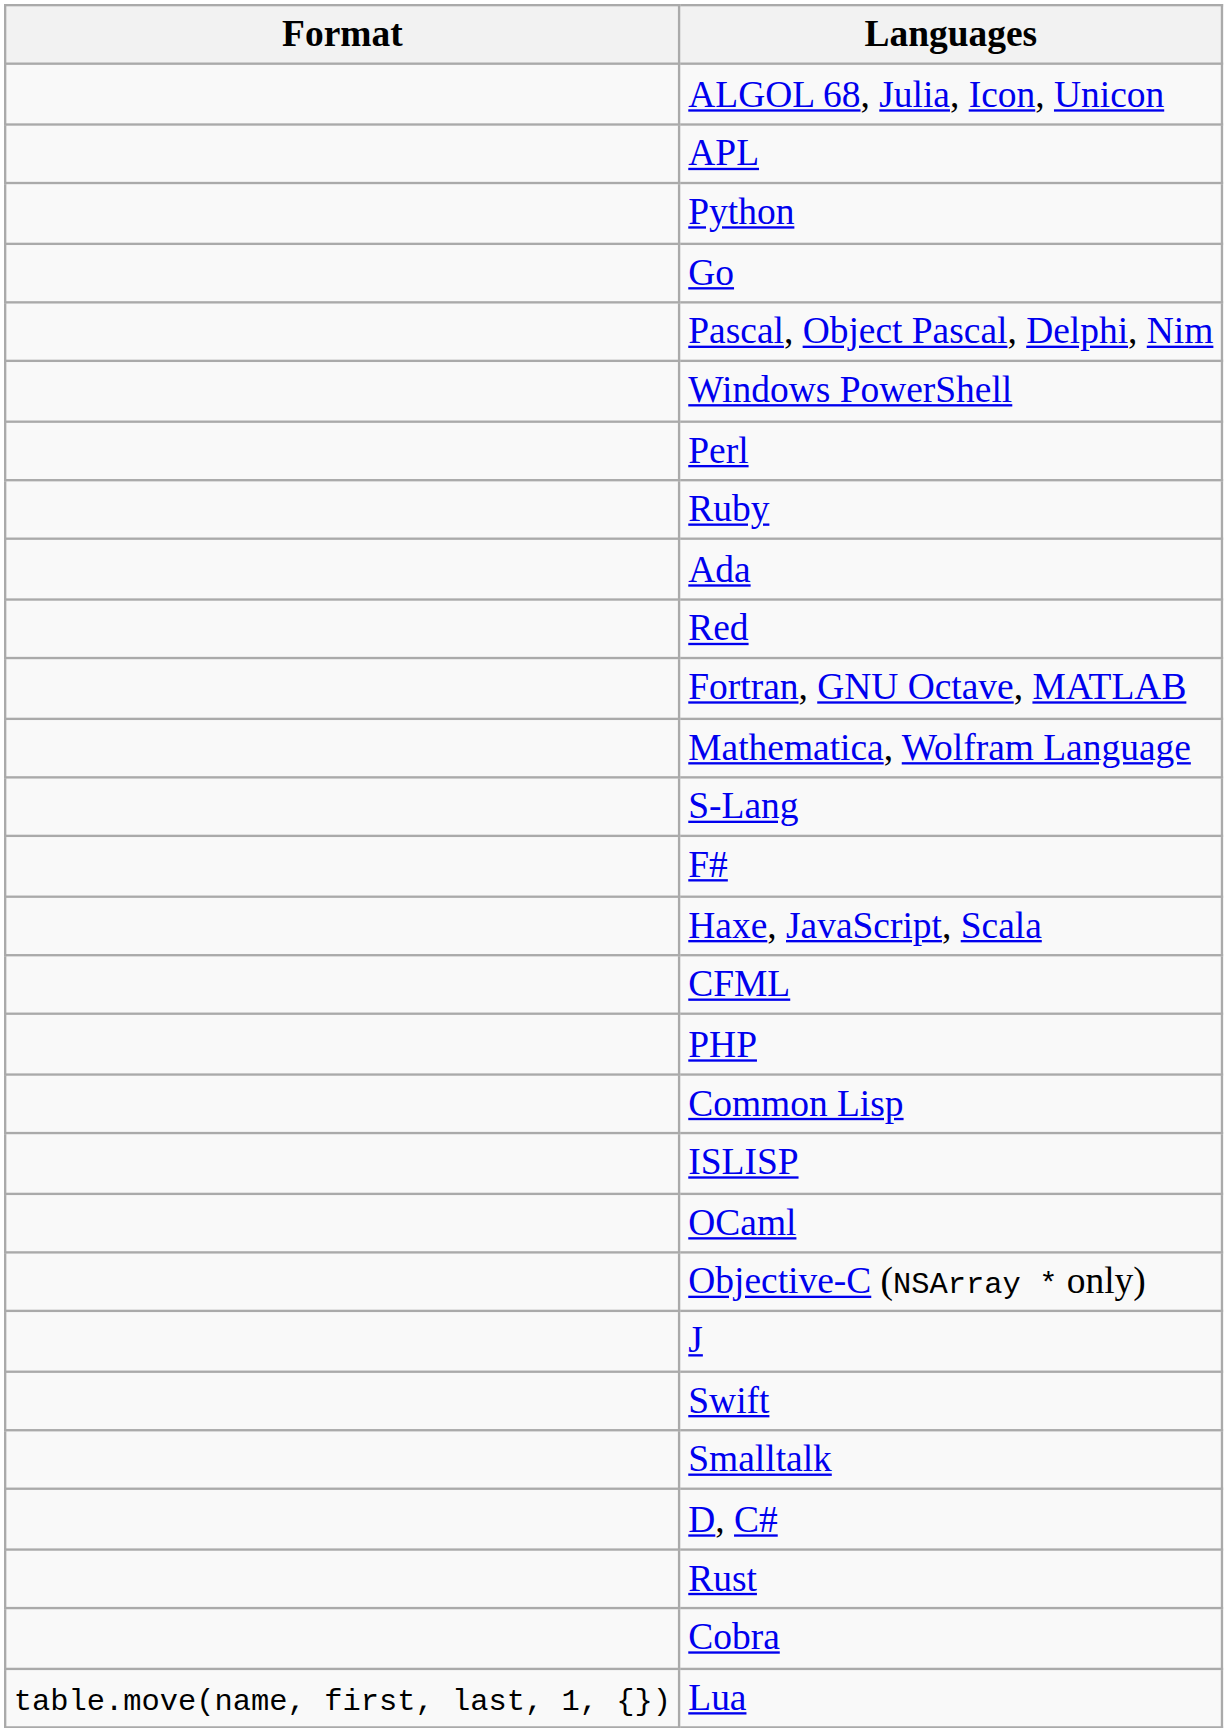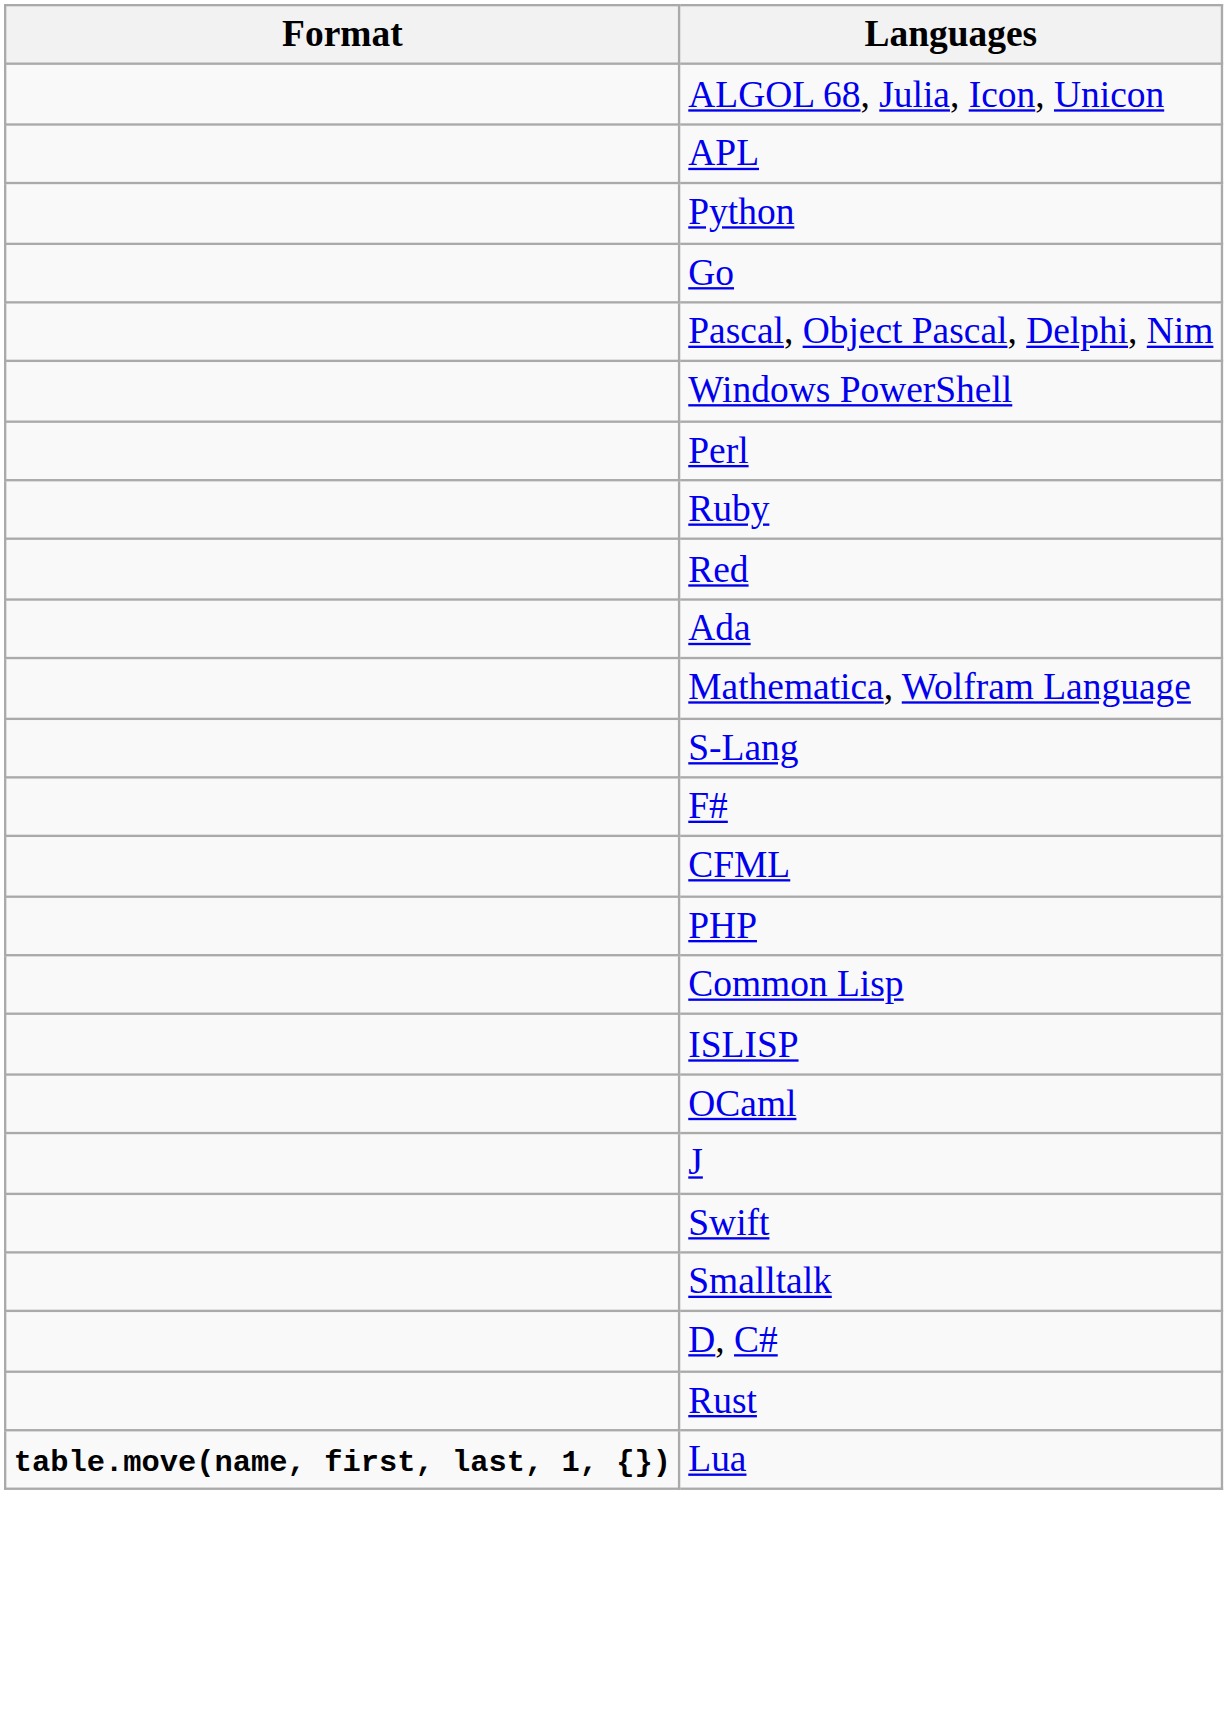rows swapped: Red <-> Ada
- row: Fortran, GNU Octave, MATLAB
- row: Haxe, JavaScript, Scala
- row: Objective-C (NSArray * only)
- row: Cobra
Lua | Format: normal -> bold
